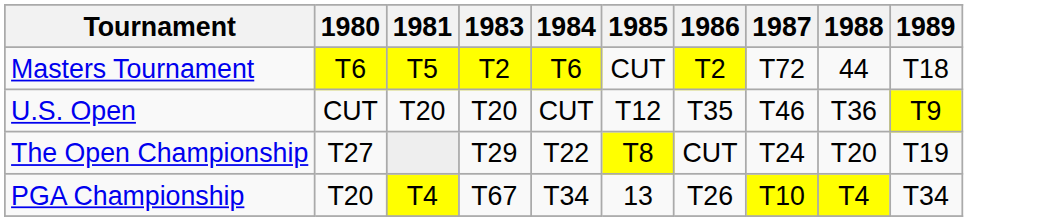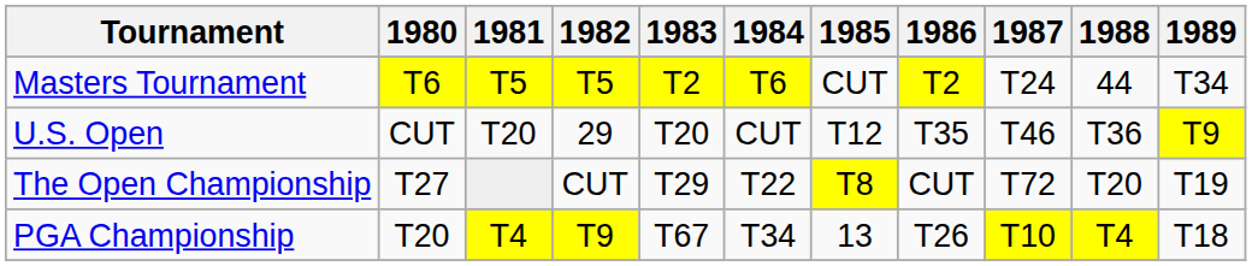+ column: 1982 | T5 | 29 | CUT | T9
Masters Tournament | 1987: T72 -> T24
Masters Tournament | 1989: T18 -> T34
The Open Championship | 1987: T24 -> T72
PGA Championship | 1989: T34 -> T18
